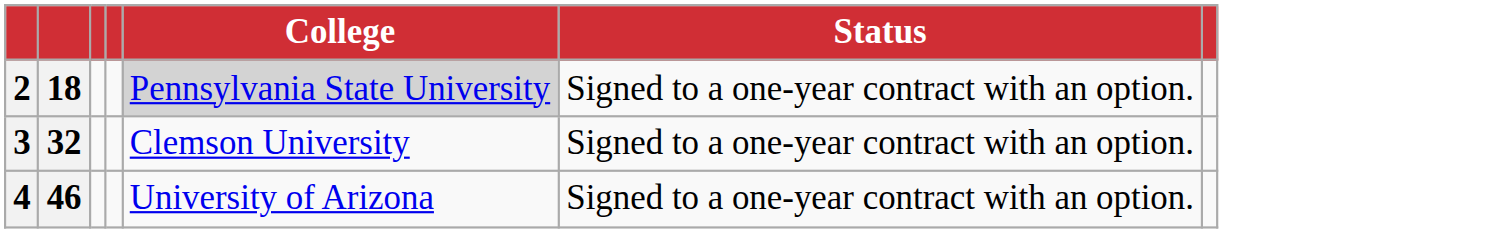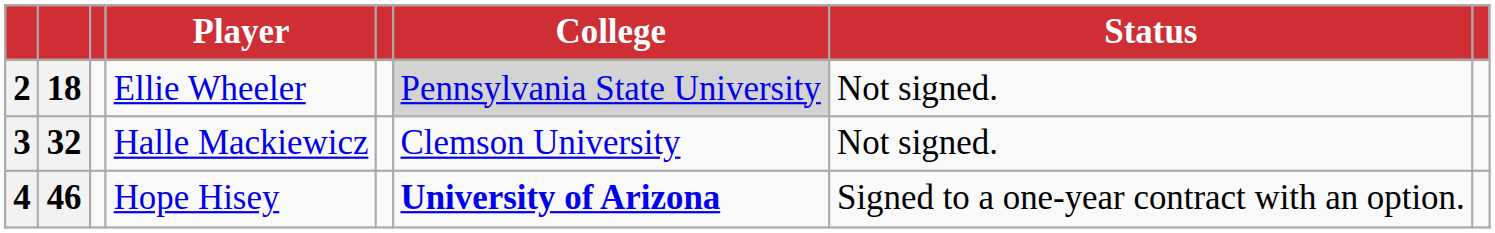+ column: Player | Ellie Wheeler | Halle Mackiewicz | Hope Hisey
2 | Status: Signed to a one-year contract with an option. -> Not signed.
3 | Status: Signed to a one-year contract with an option. -> Not signed.
4 | College: normal -> bold
